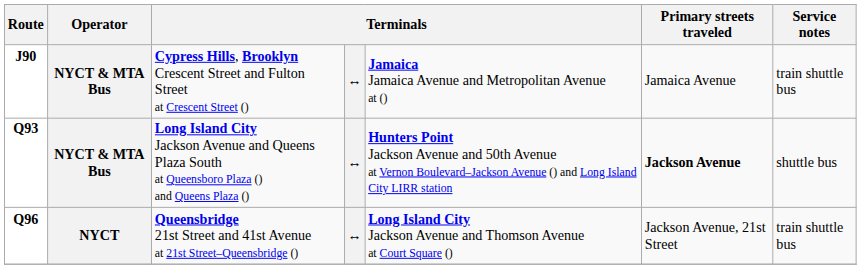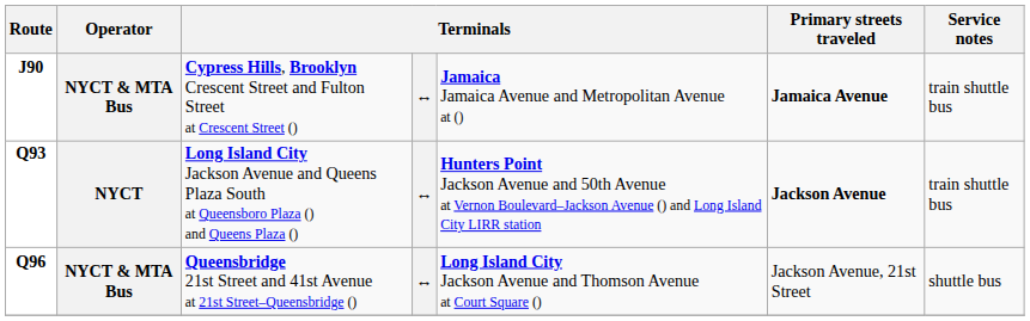J90 | Primary streets traveled: normal -> bold
Q93 | Operator: NYCT & MTA Bus -> NYCT
Q93 | Service notes: shuttle bus -> train shuttle bus
Q96 | Operator: NYCT -> NYCT & MTA Bus
Q96 | Service notes: train shuttle bus -> shuttle bus
